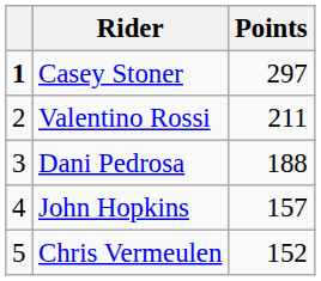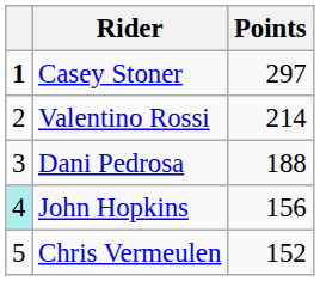Valentino Rossi | Points: 211 -> 214
John Hopkins | column 1: no background -> paleturquoise background
John Hopkins | Points: 157 -> 156
